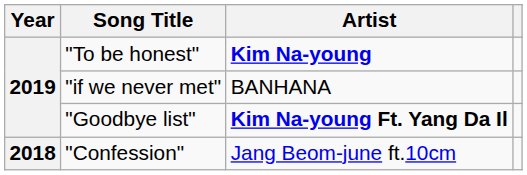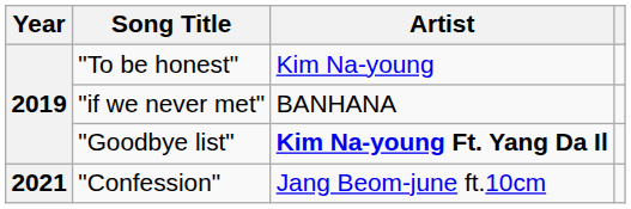"To be honest" | Artist: bold -> normal
"Confession" | Year: 2018 -> 2021
